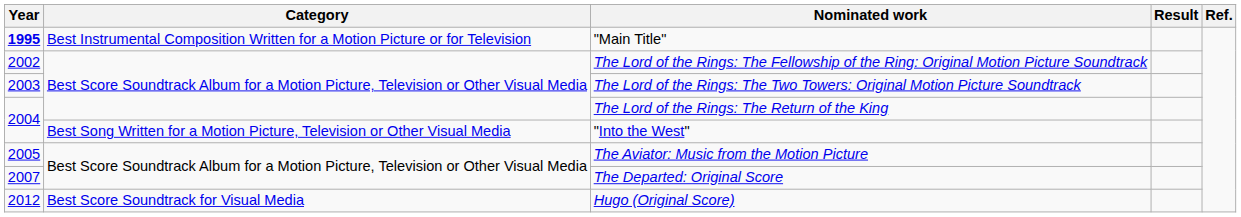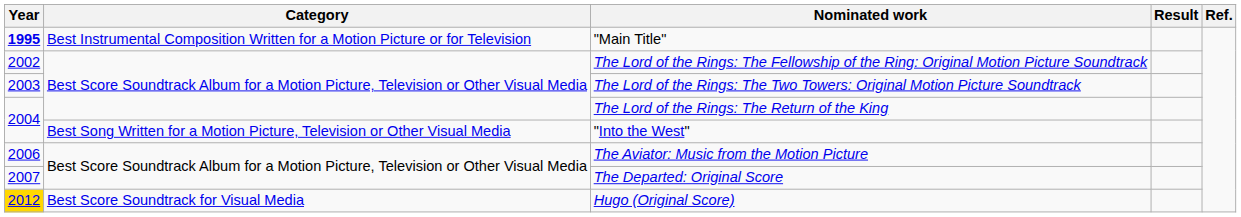The Aviator: Music from the Motion Picture | Year: 2005 -> 2006
Hugo (Original Score) | Year: no background -> gold background
